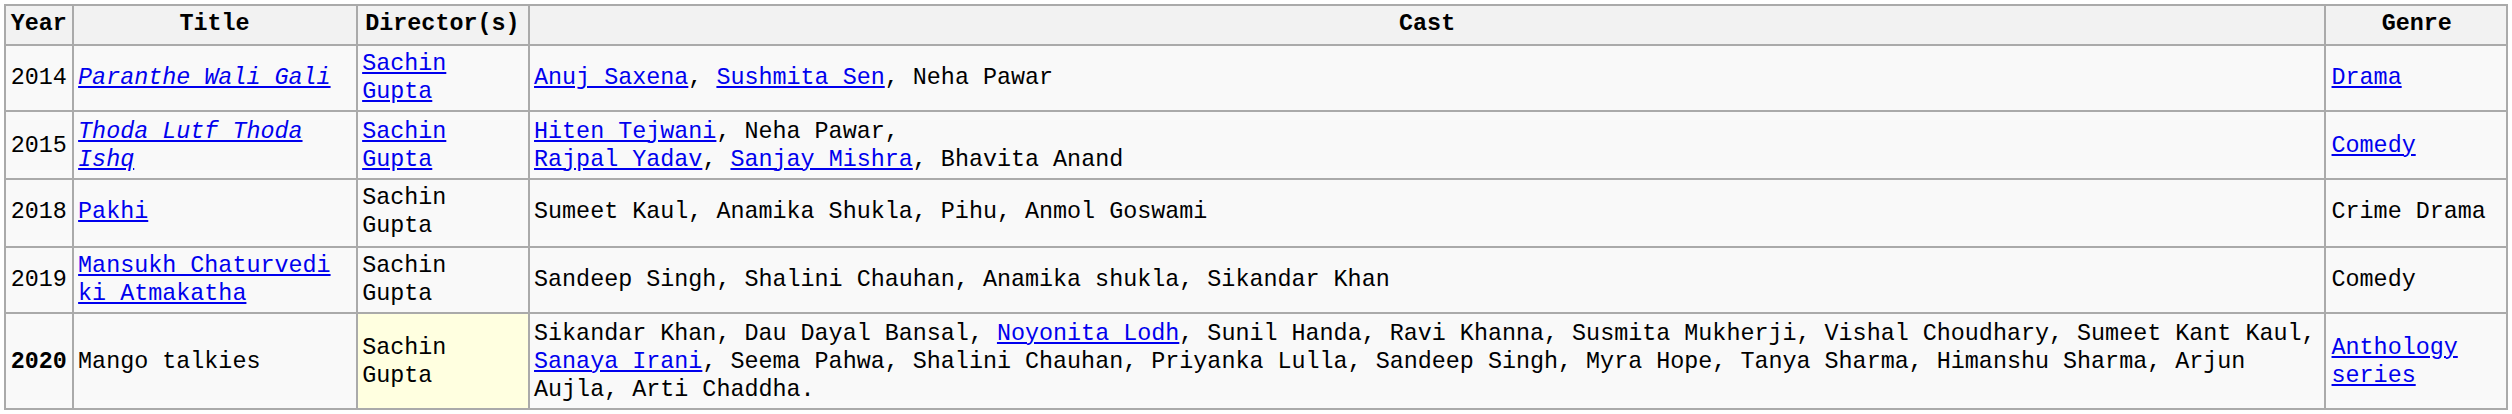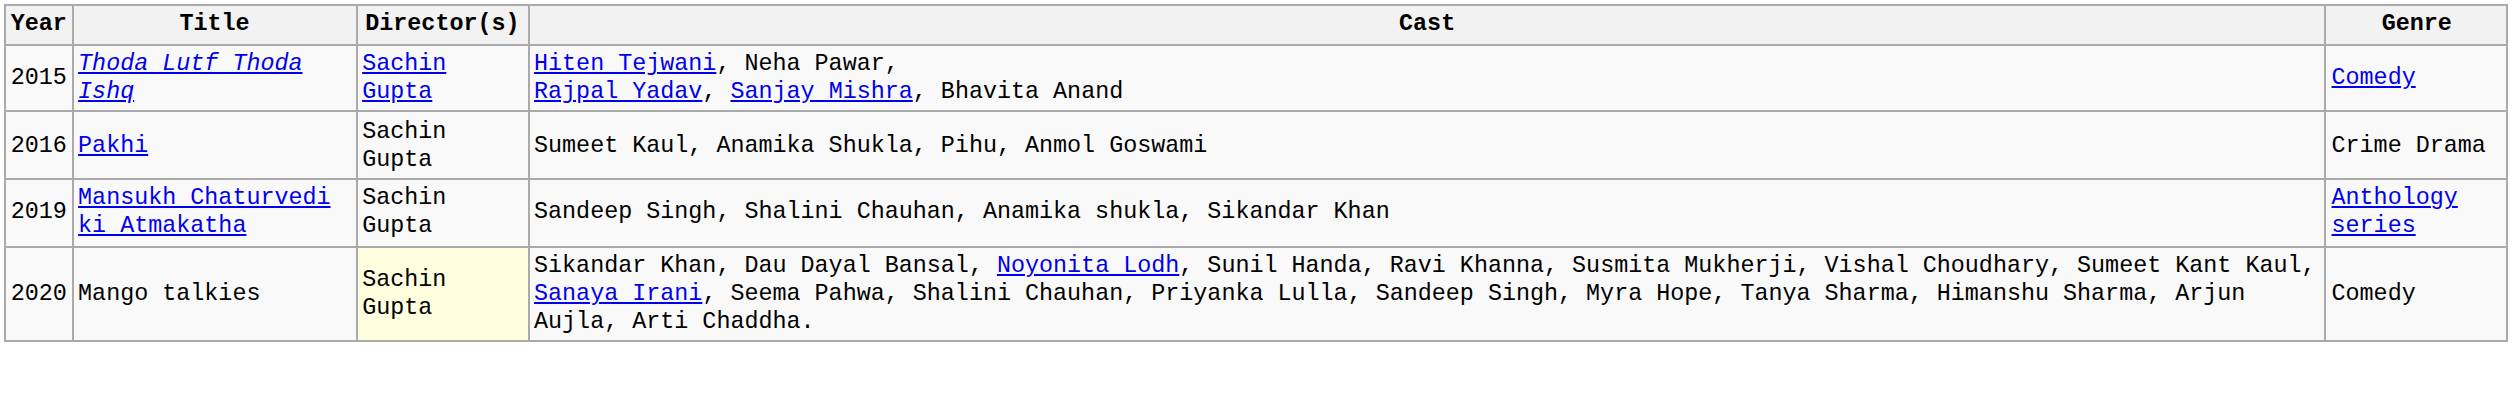- row: 2014 | Paranthe Wali Gali | Sachin Gupta | Anuj Saxena, Sushmita Sen, Neha Pawar | Drama
Pakhi | Year: 2018 -> 2016
Mansukh Chaturvedi ki Atmakatha | Genre: Comedy -> Anthology series
Mango talkies | Year: bold -> normal
Mango talkies | Genre: Anthology series -> Comedy
